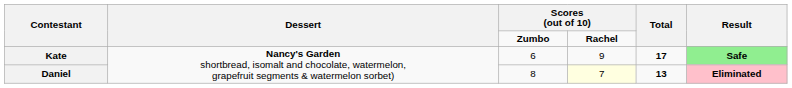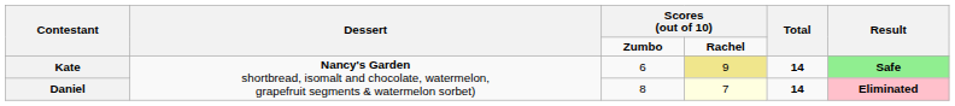Kate | column 4: no background -> khaki background
Kate | Total: 17 -> 14
Daniel | Total: 13 -> 14
